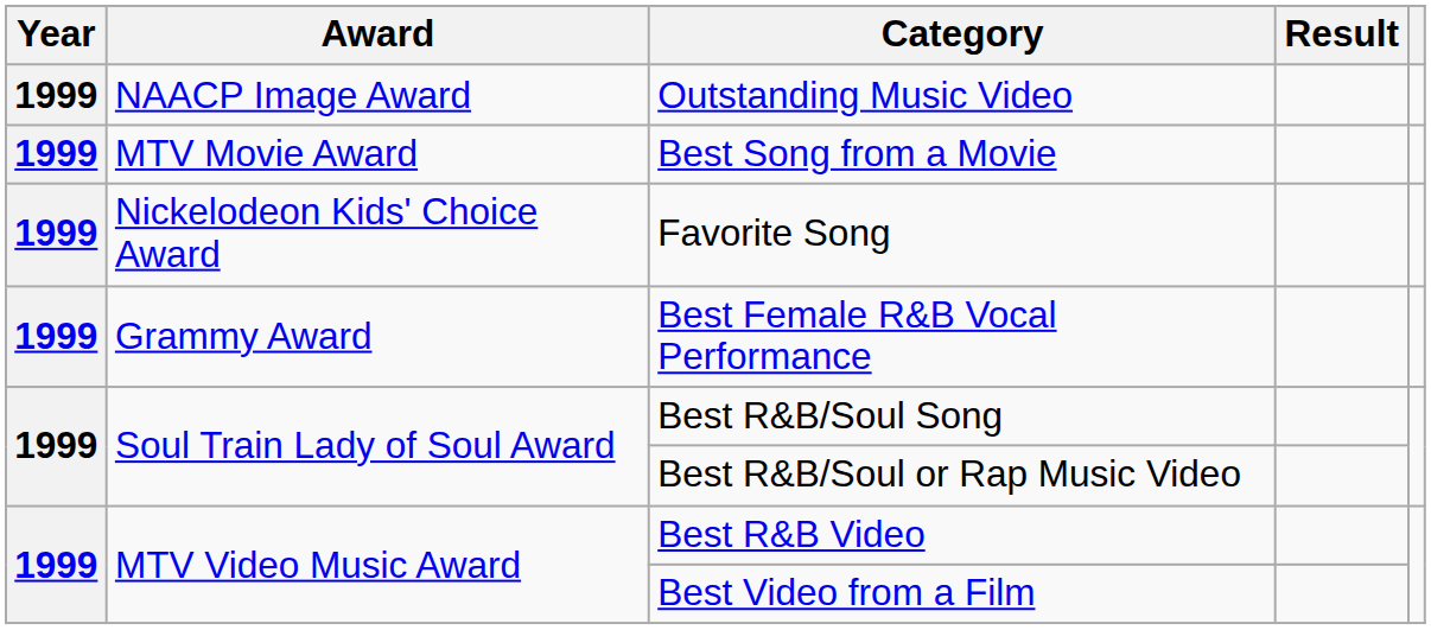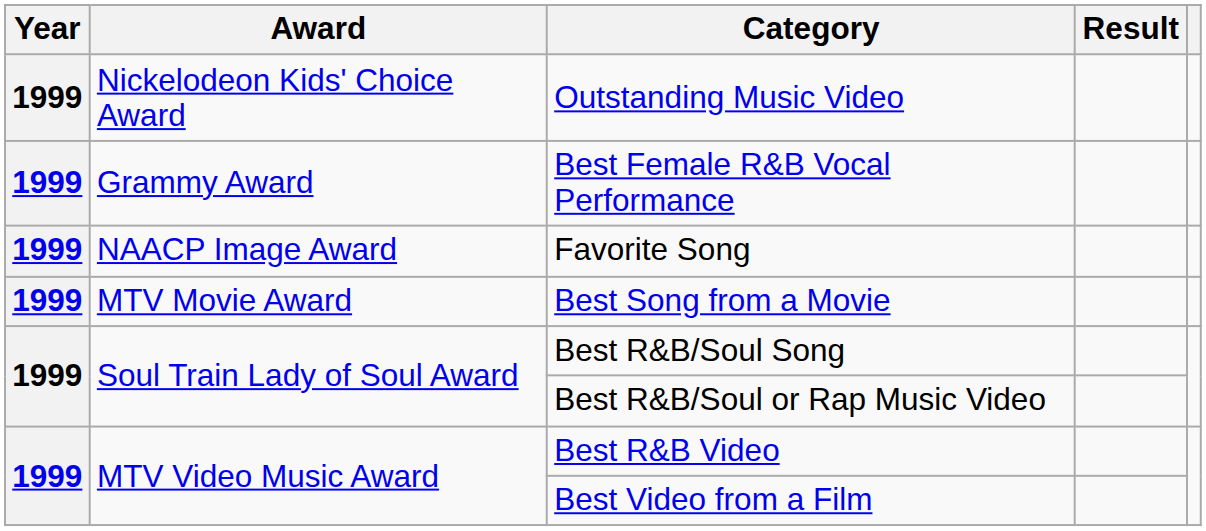Outstanding Music Video | Award: NAACP Image Award -> Nickelodeon Kids' Choice Award
rows swapped: Best Female R&B Vocal Performance <-> Best Song from a Movie
Favorite Song | Award: Nickelodeon Kids' Choice Award -> NAACP Image Award
